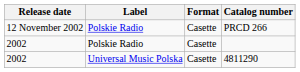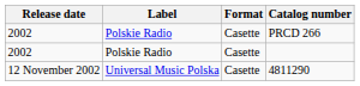PRCD 266 | Release date: 12 November 2002 -> 2002
4811290 | Release date: 2002 -> 12 November 2002
